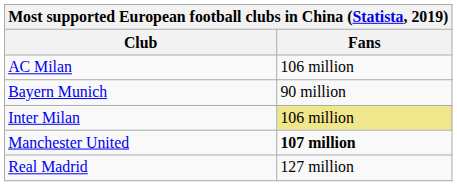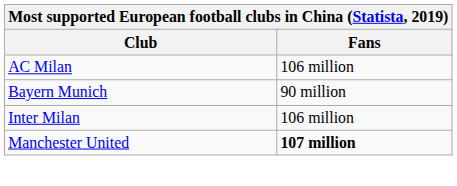Inter Milan | Fans: khaki background -> no background
- row: Real Madrid | 127 million
